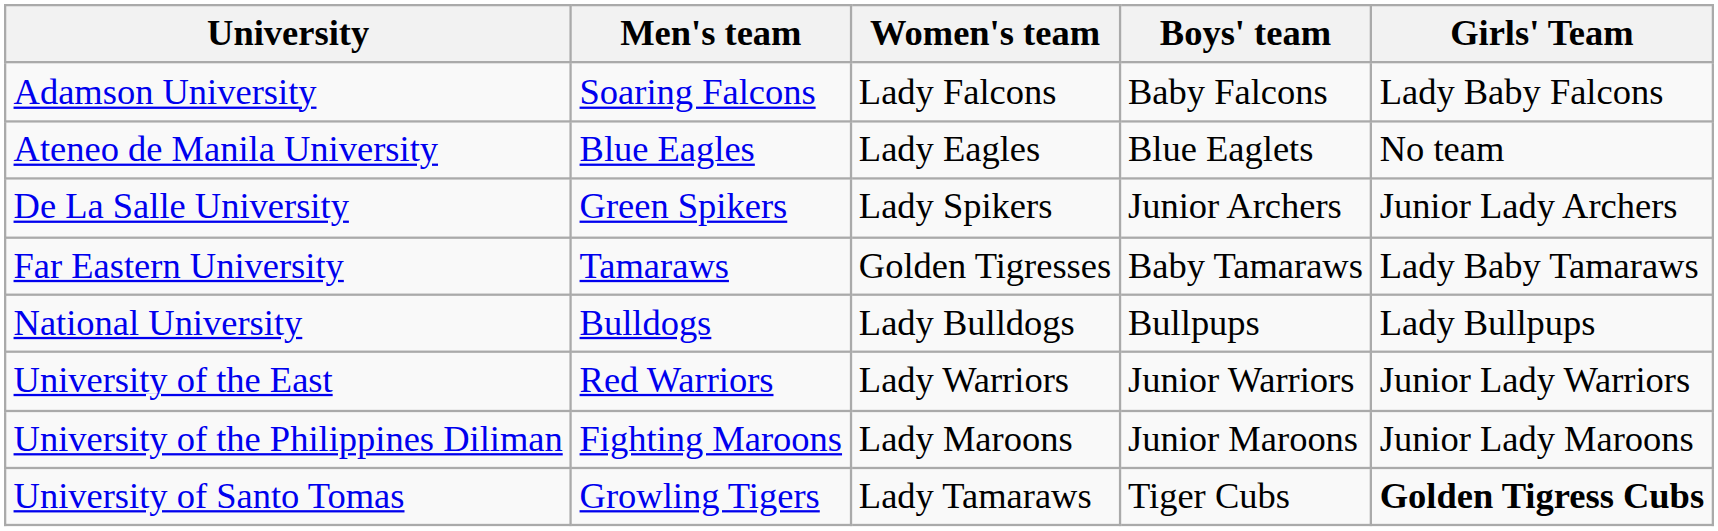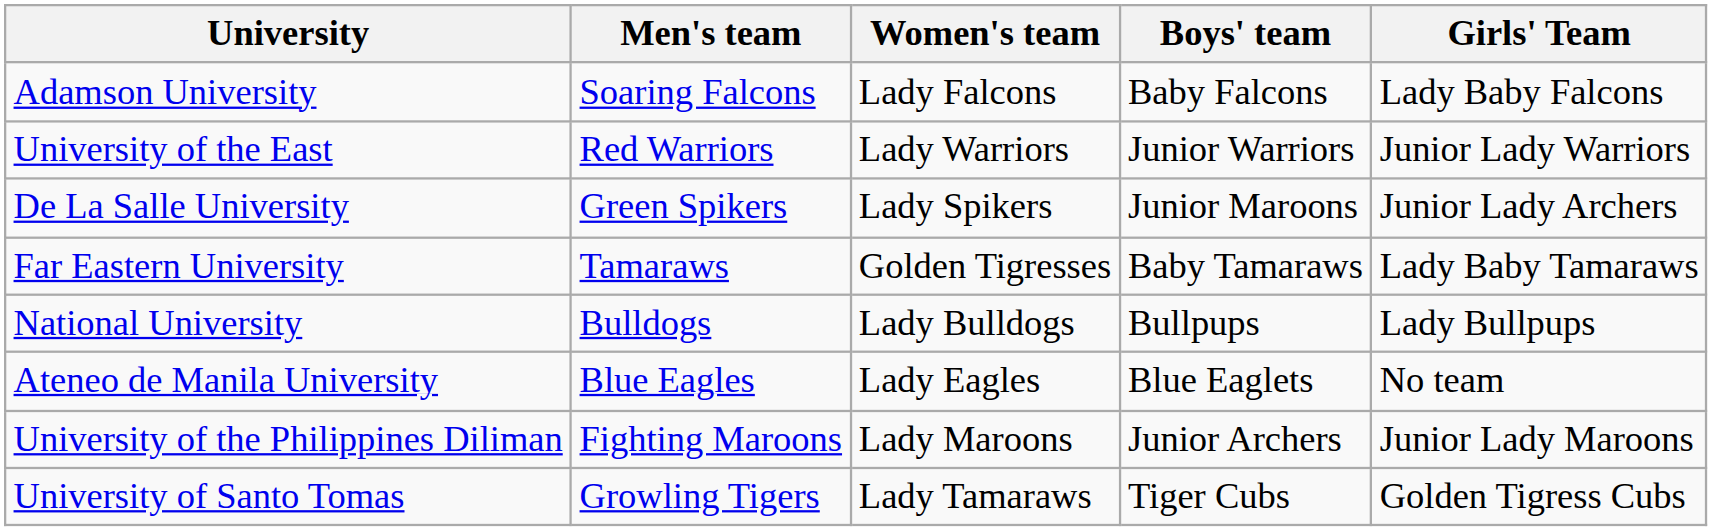rows swapped: Ateneo de Manila University <-> University of the East
De La Salle University | Boys' team: Junior Archers -> Junior Maroons
University of the Philippines Diliman | Boys' team: Junior Maroons -> Junior Archers
University of Santo Tomas | Girls' Team: bold -> normal
